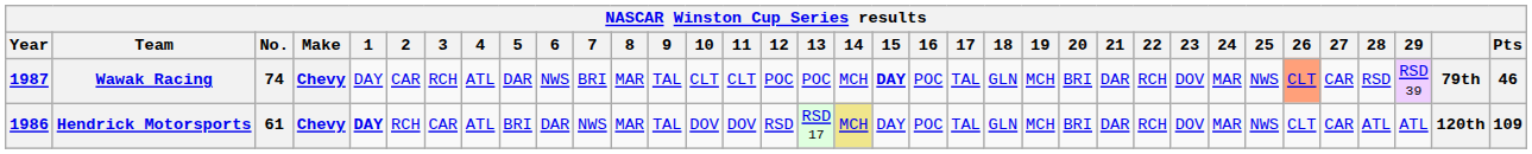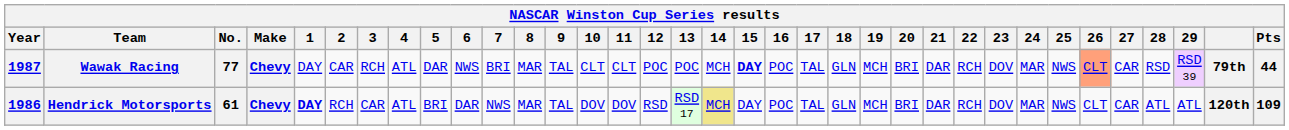Wawak Racing | No.: 74 -> 77
Wawak Racing | Pts: 46 -> 44
